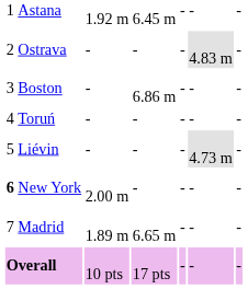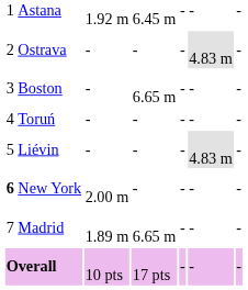Boston | column 4: 6.86 m -> 6.65 m
Liévin | column 6: 4.73 m -> 4.83 m
